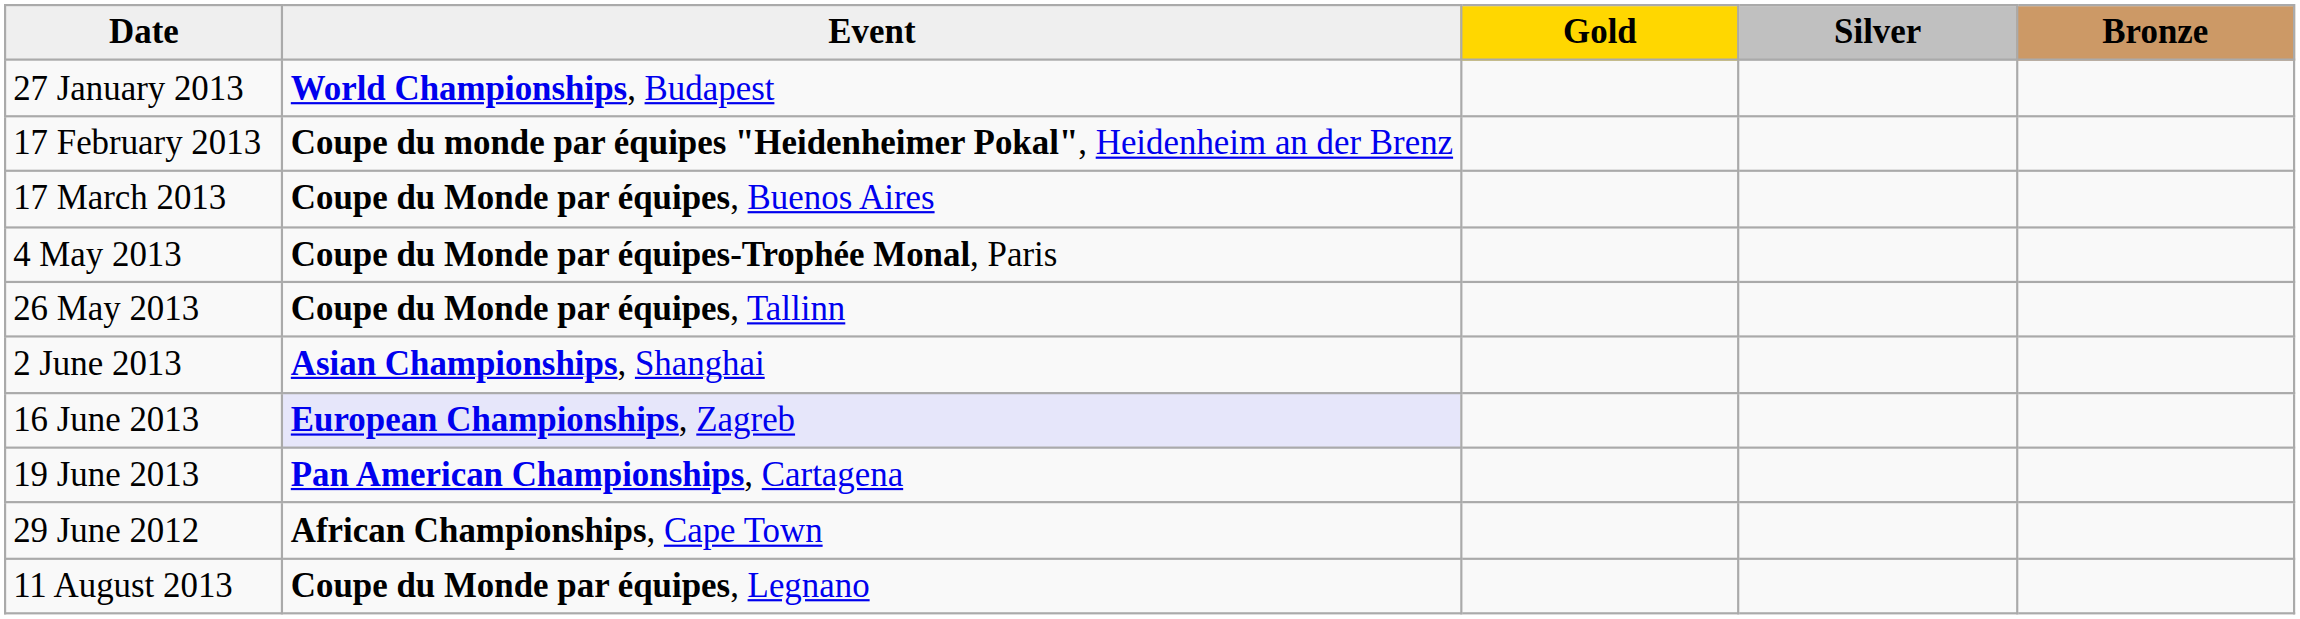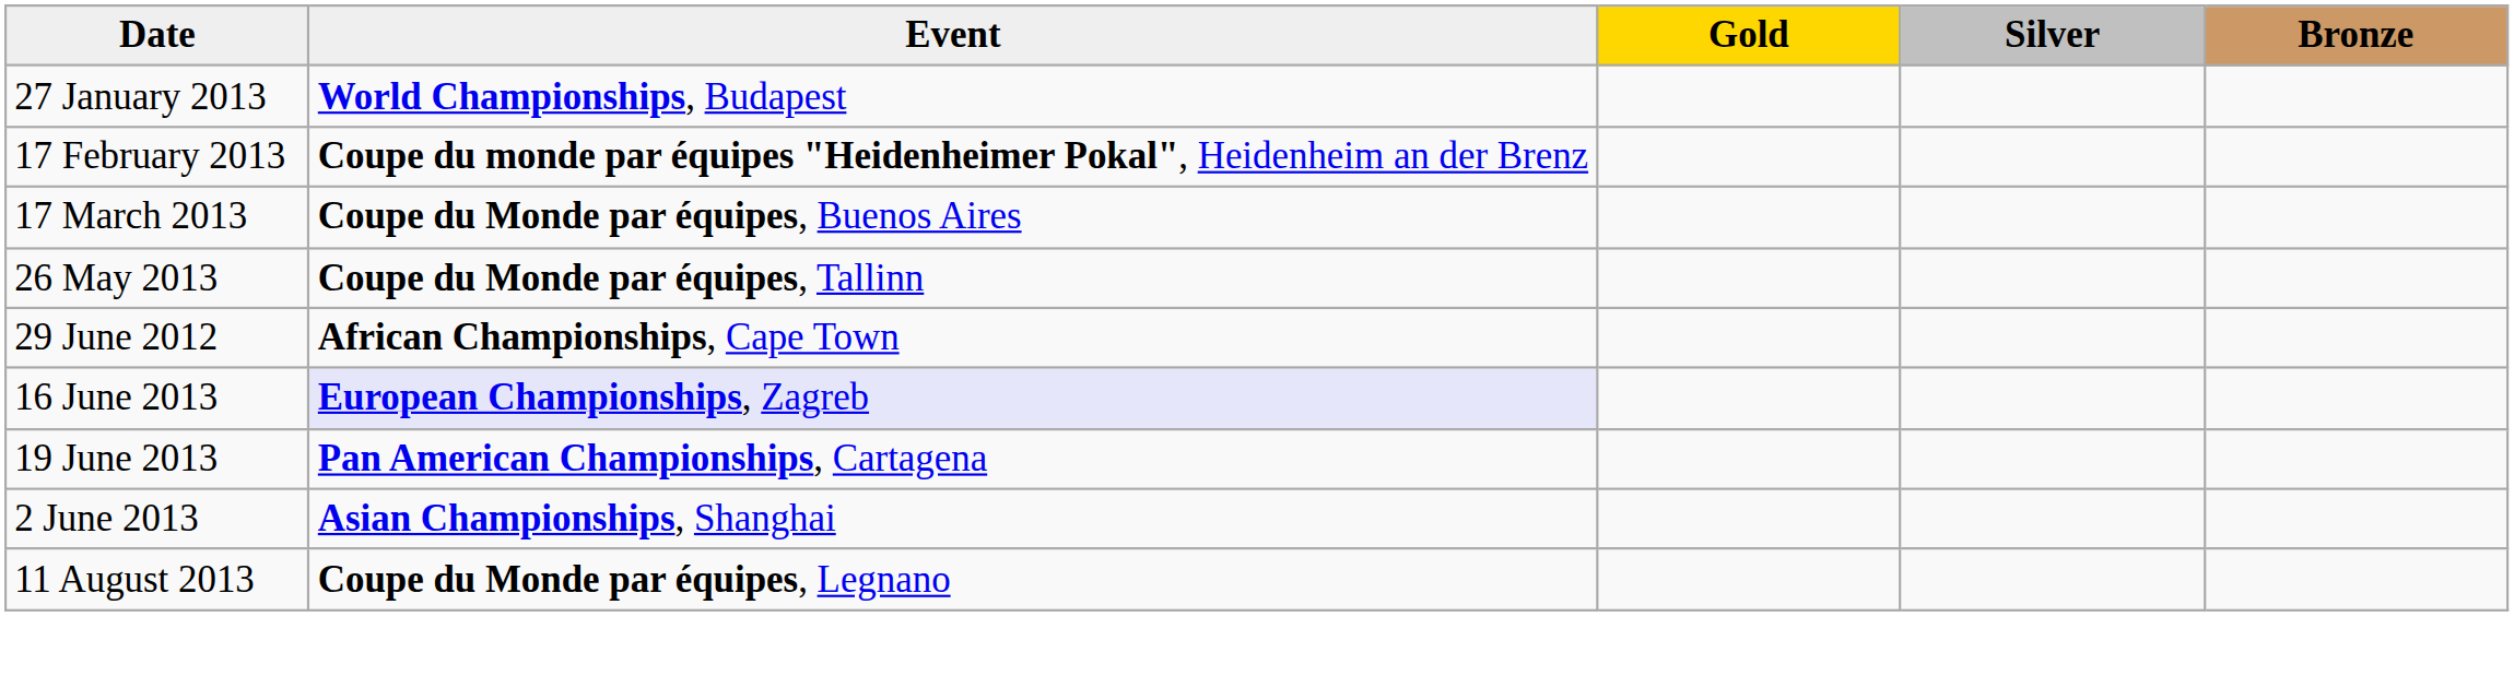- row: 4 May 2013 | Coupe du Monde par équipes-Trophée Monal, Paris
rows swapped: 2 June 2013 <-> 29 June 2012
